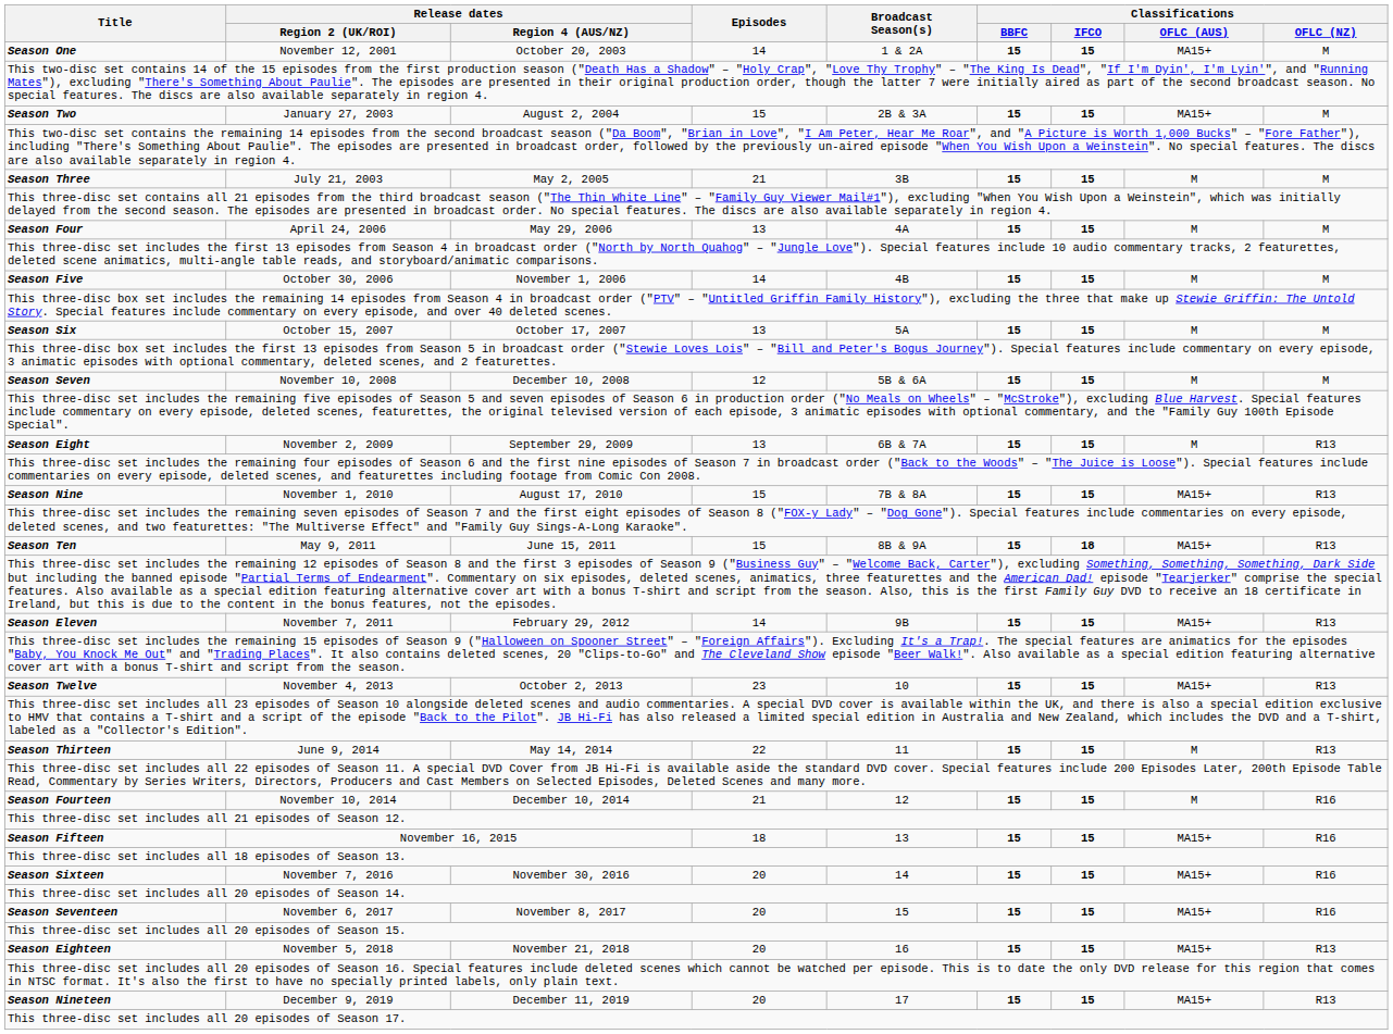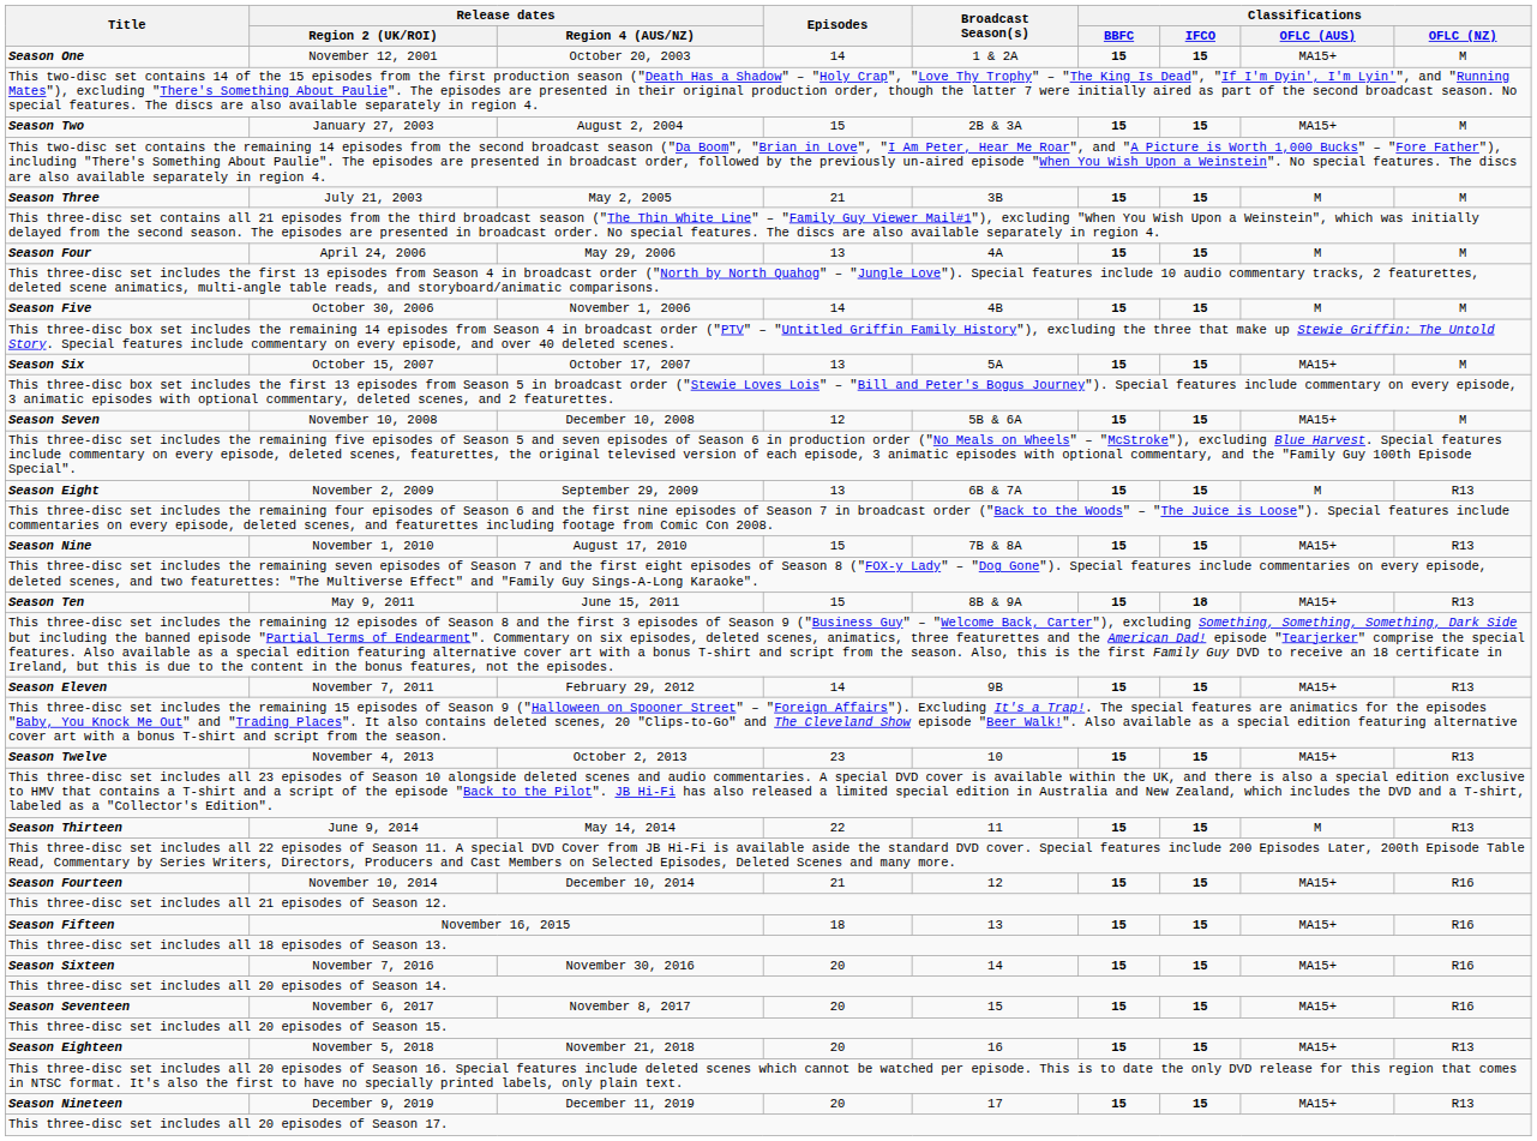Season Six | Classifications / OFLC (AUS): M -> MA15+
Season Seven | Classifications / OFLC (AUS): M -> MA15+
Season Fourteen | Classifications / OFLC (AUS): M -> MA15+
